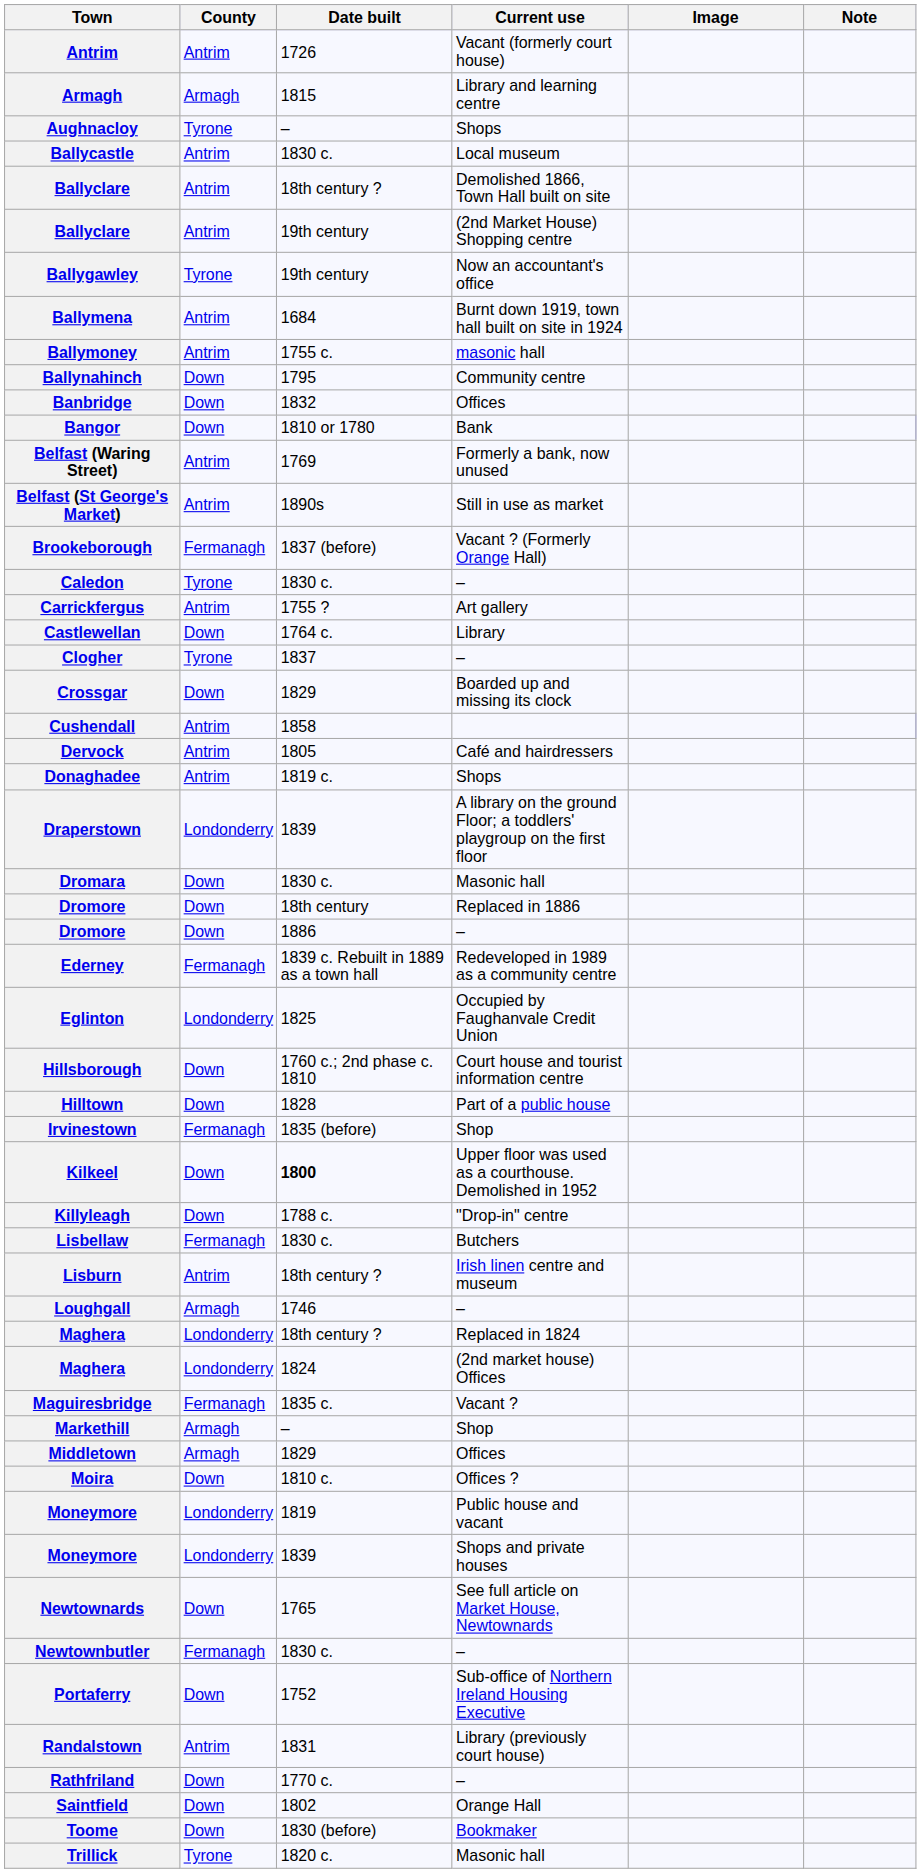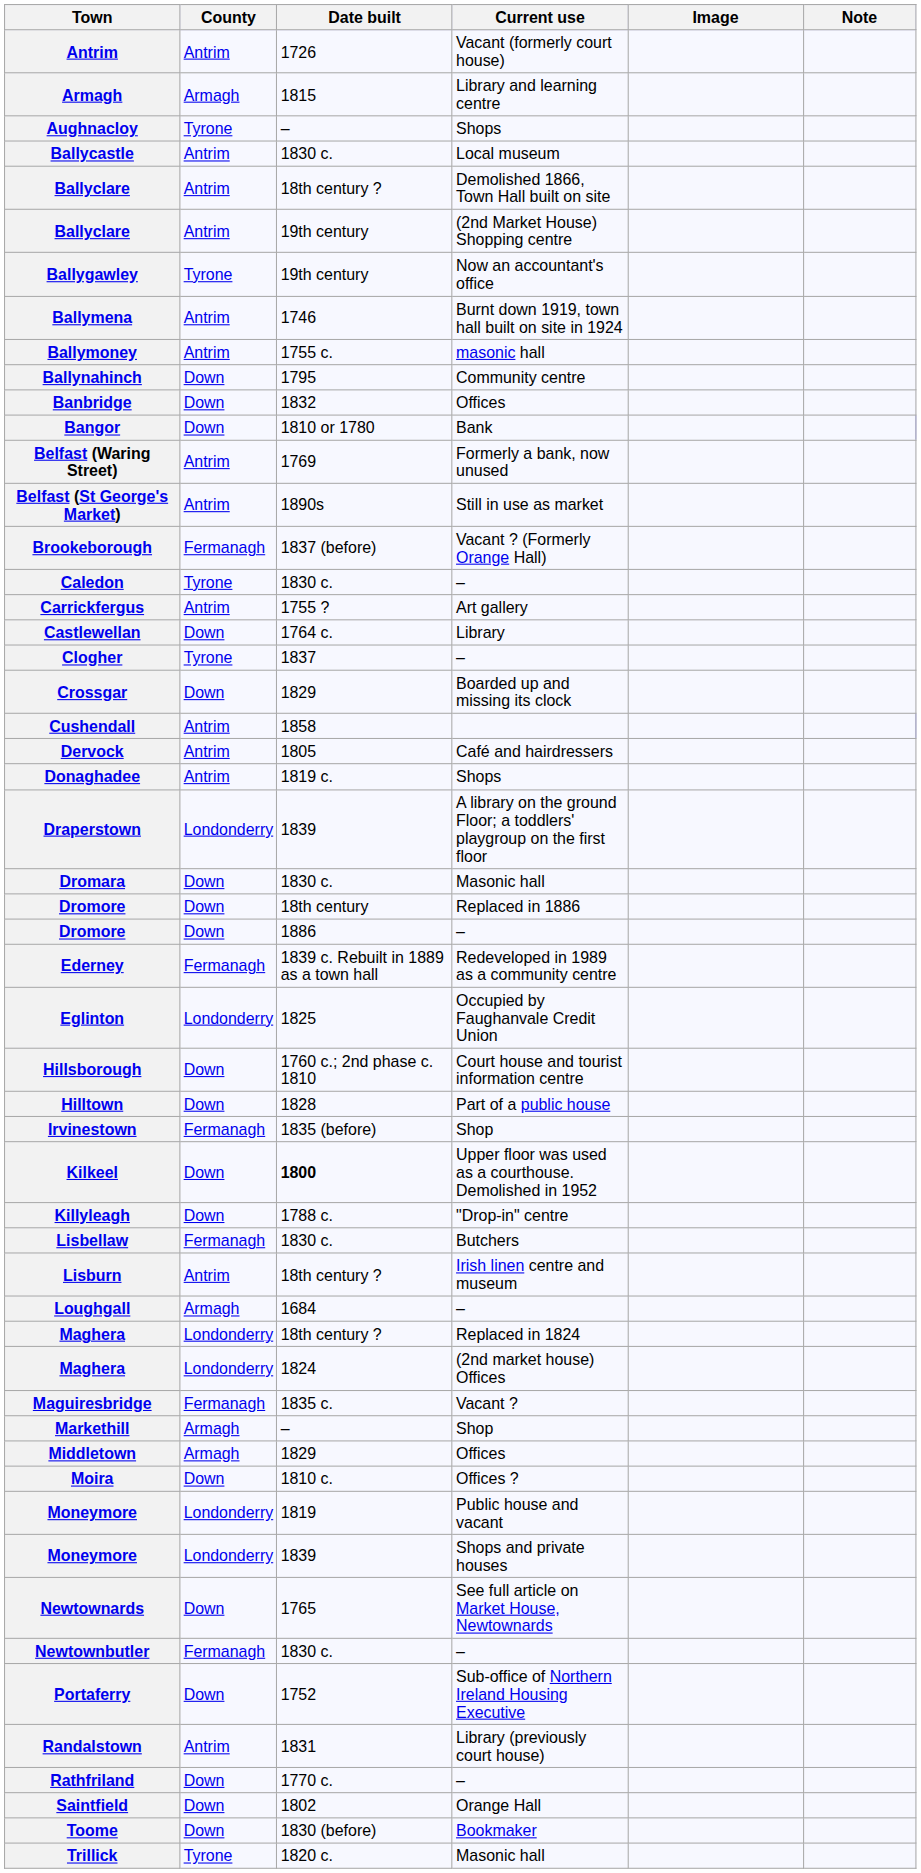Ballymena | Date built: 1684 -> 1746
Loughgall | Date built: 1746 -> 1684
